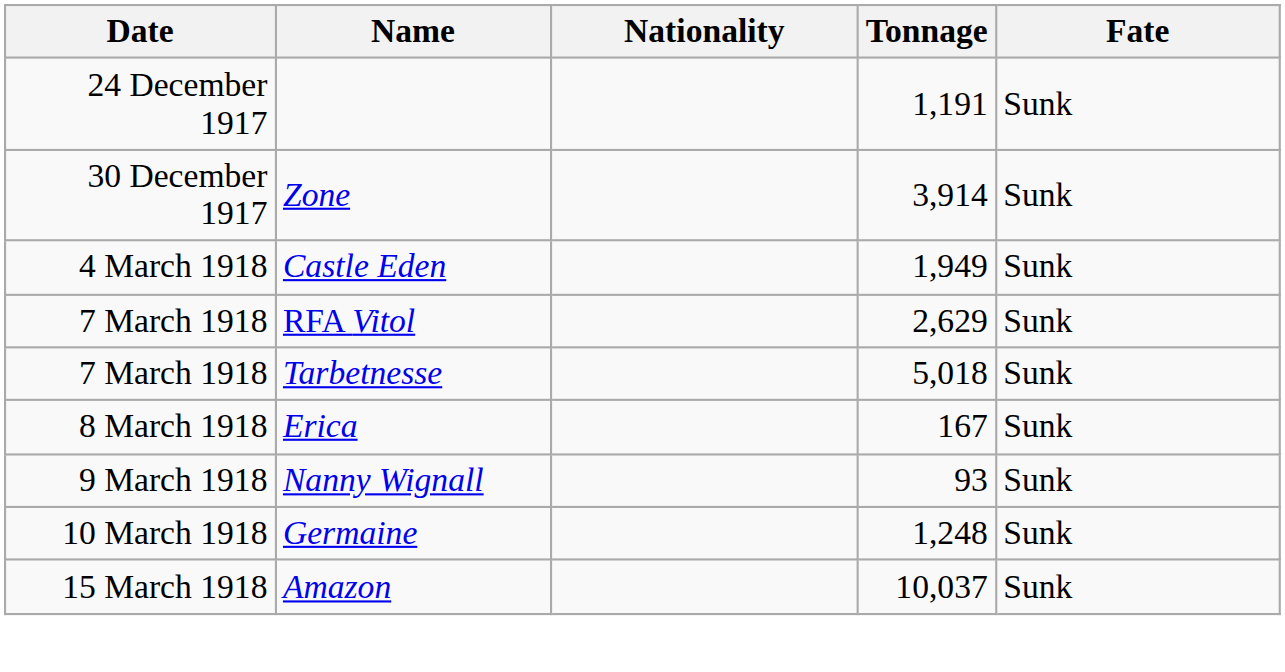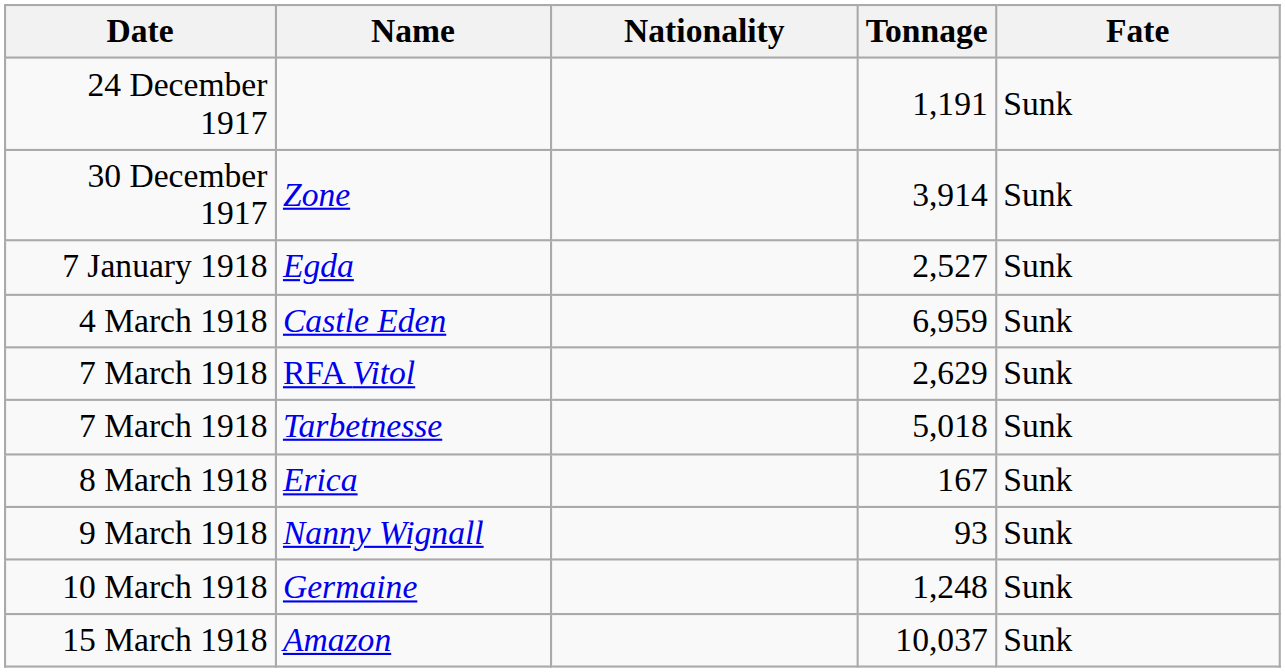+ row: 7 January 1918 | Egda | 2,527 | Sunk
Castle Eden | Tonnage: 1,949 -> 6,959
